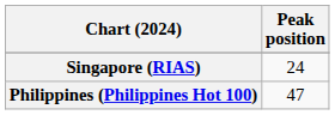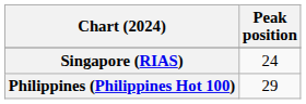Philippines (Philippines Hot 100) | Peak position: 47 -> 29
